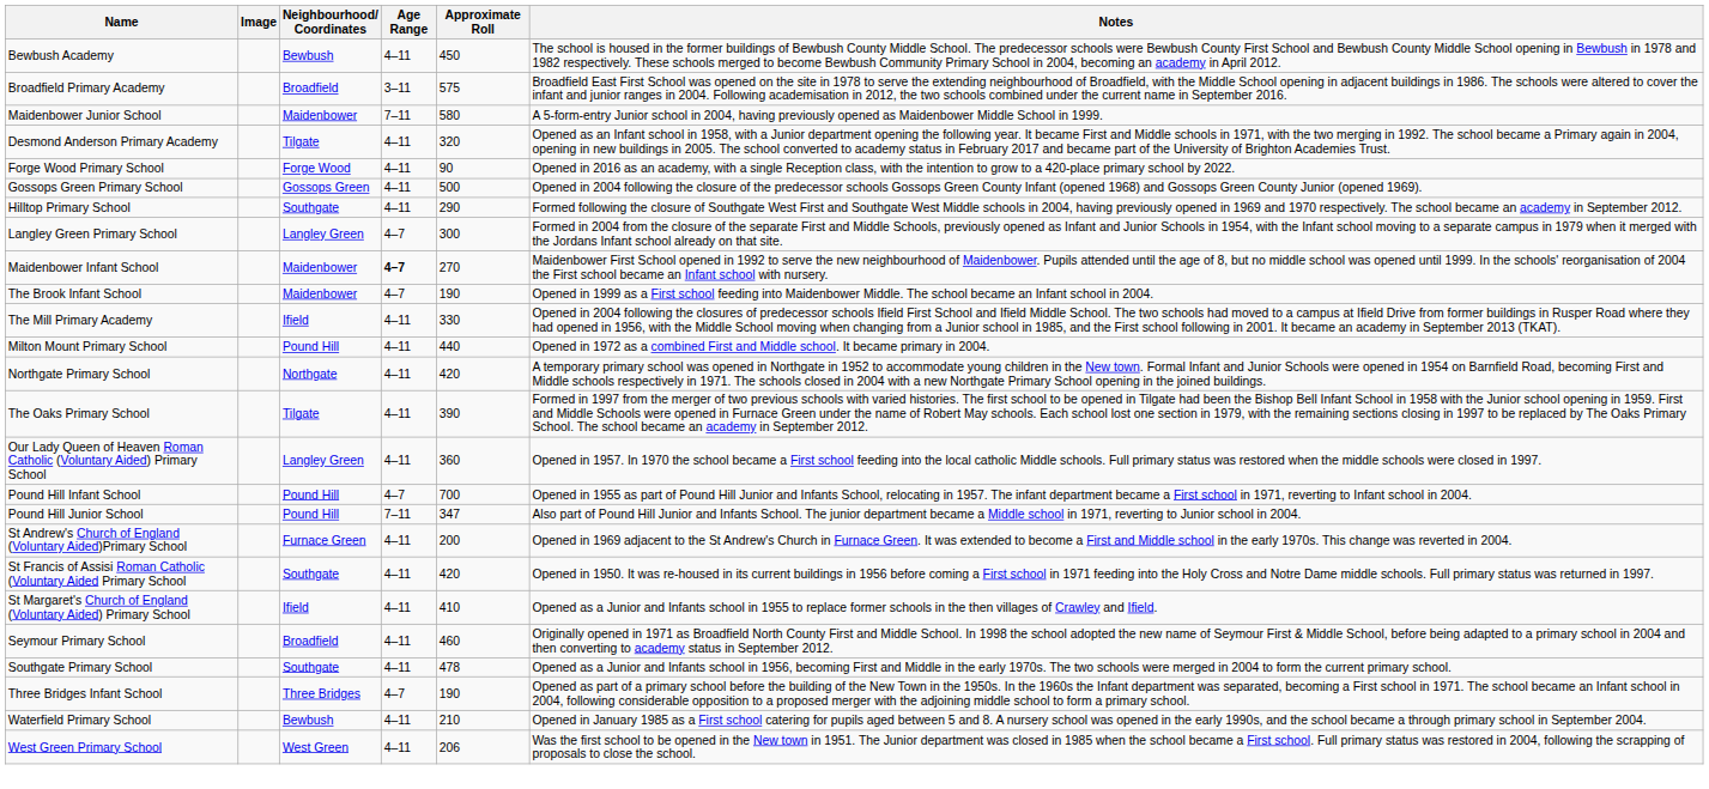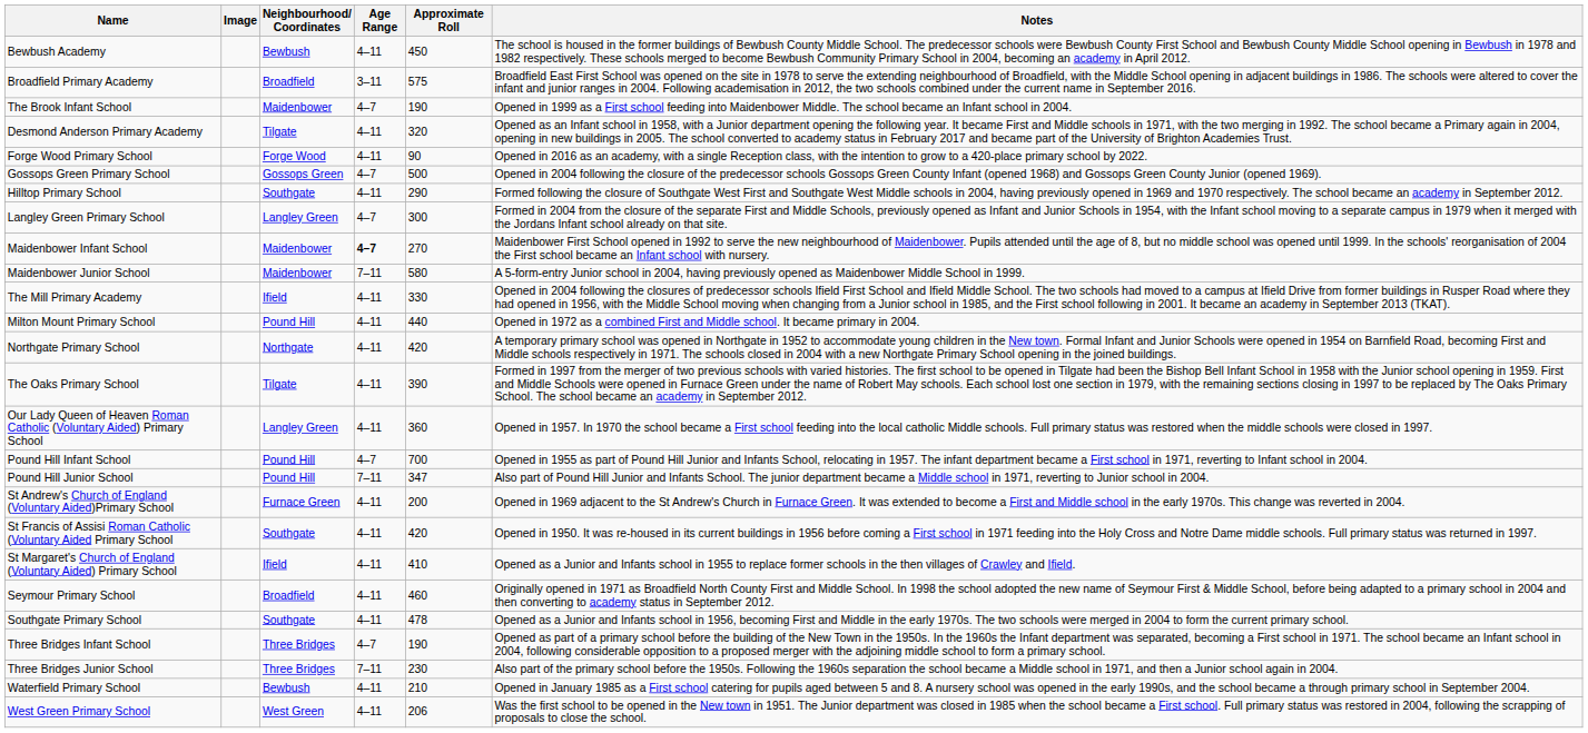rows swapped: The Brook Infant School <-> Maidenbower Junior School
Gossops Green Primary School | Age Range: 4–11 -> 4–7
+ row: Three Bridges Junior School | Three Bridges | 7–11 | 230 | Also part of the primary school before the 1950s. Following the 1960s separation the school became a Middle school in 1971, and then a Junior school again in 2004.
